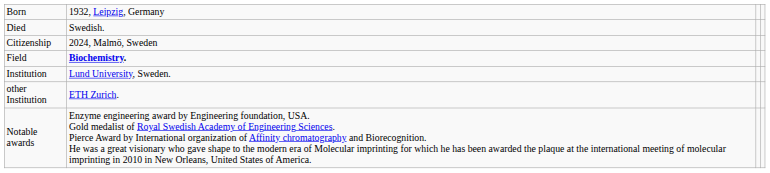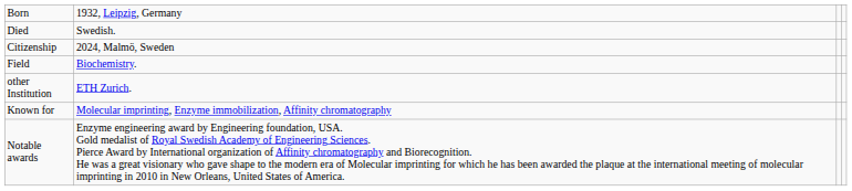Field | column 2: bold -> normal
- row: Institution | Lund University, Sweden.
+ row: Known for | Molecular imprinting, Enzyme immobilization, Affinity chromatography
